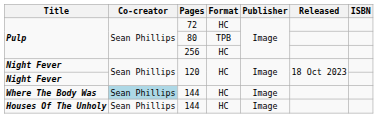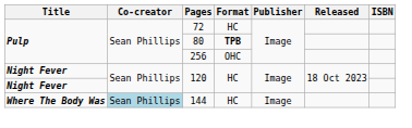80 | Format: normal -> bold
256 | Format: HC -> OHC
- row: Houses Of The Unholy | Sean Phillips | 144 | HC | Image
